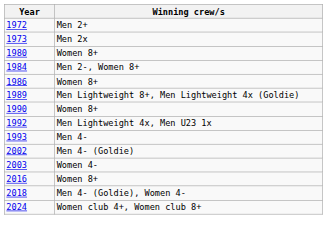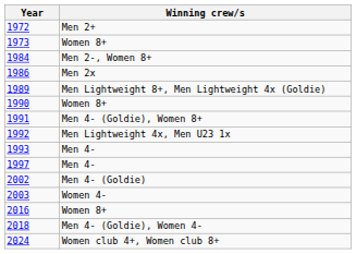1973 | Winning crew/s: Men 2x -> Women 8+
- row: 1980 | Women 8+
1986 | Winning crew/s: Women 8+ -> Men 2x
+ row: 1991 | Men 4- (Goldie), Women 8+
+ row: 1997 | Men 4-
